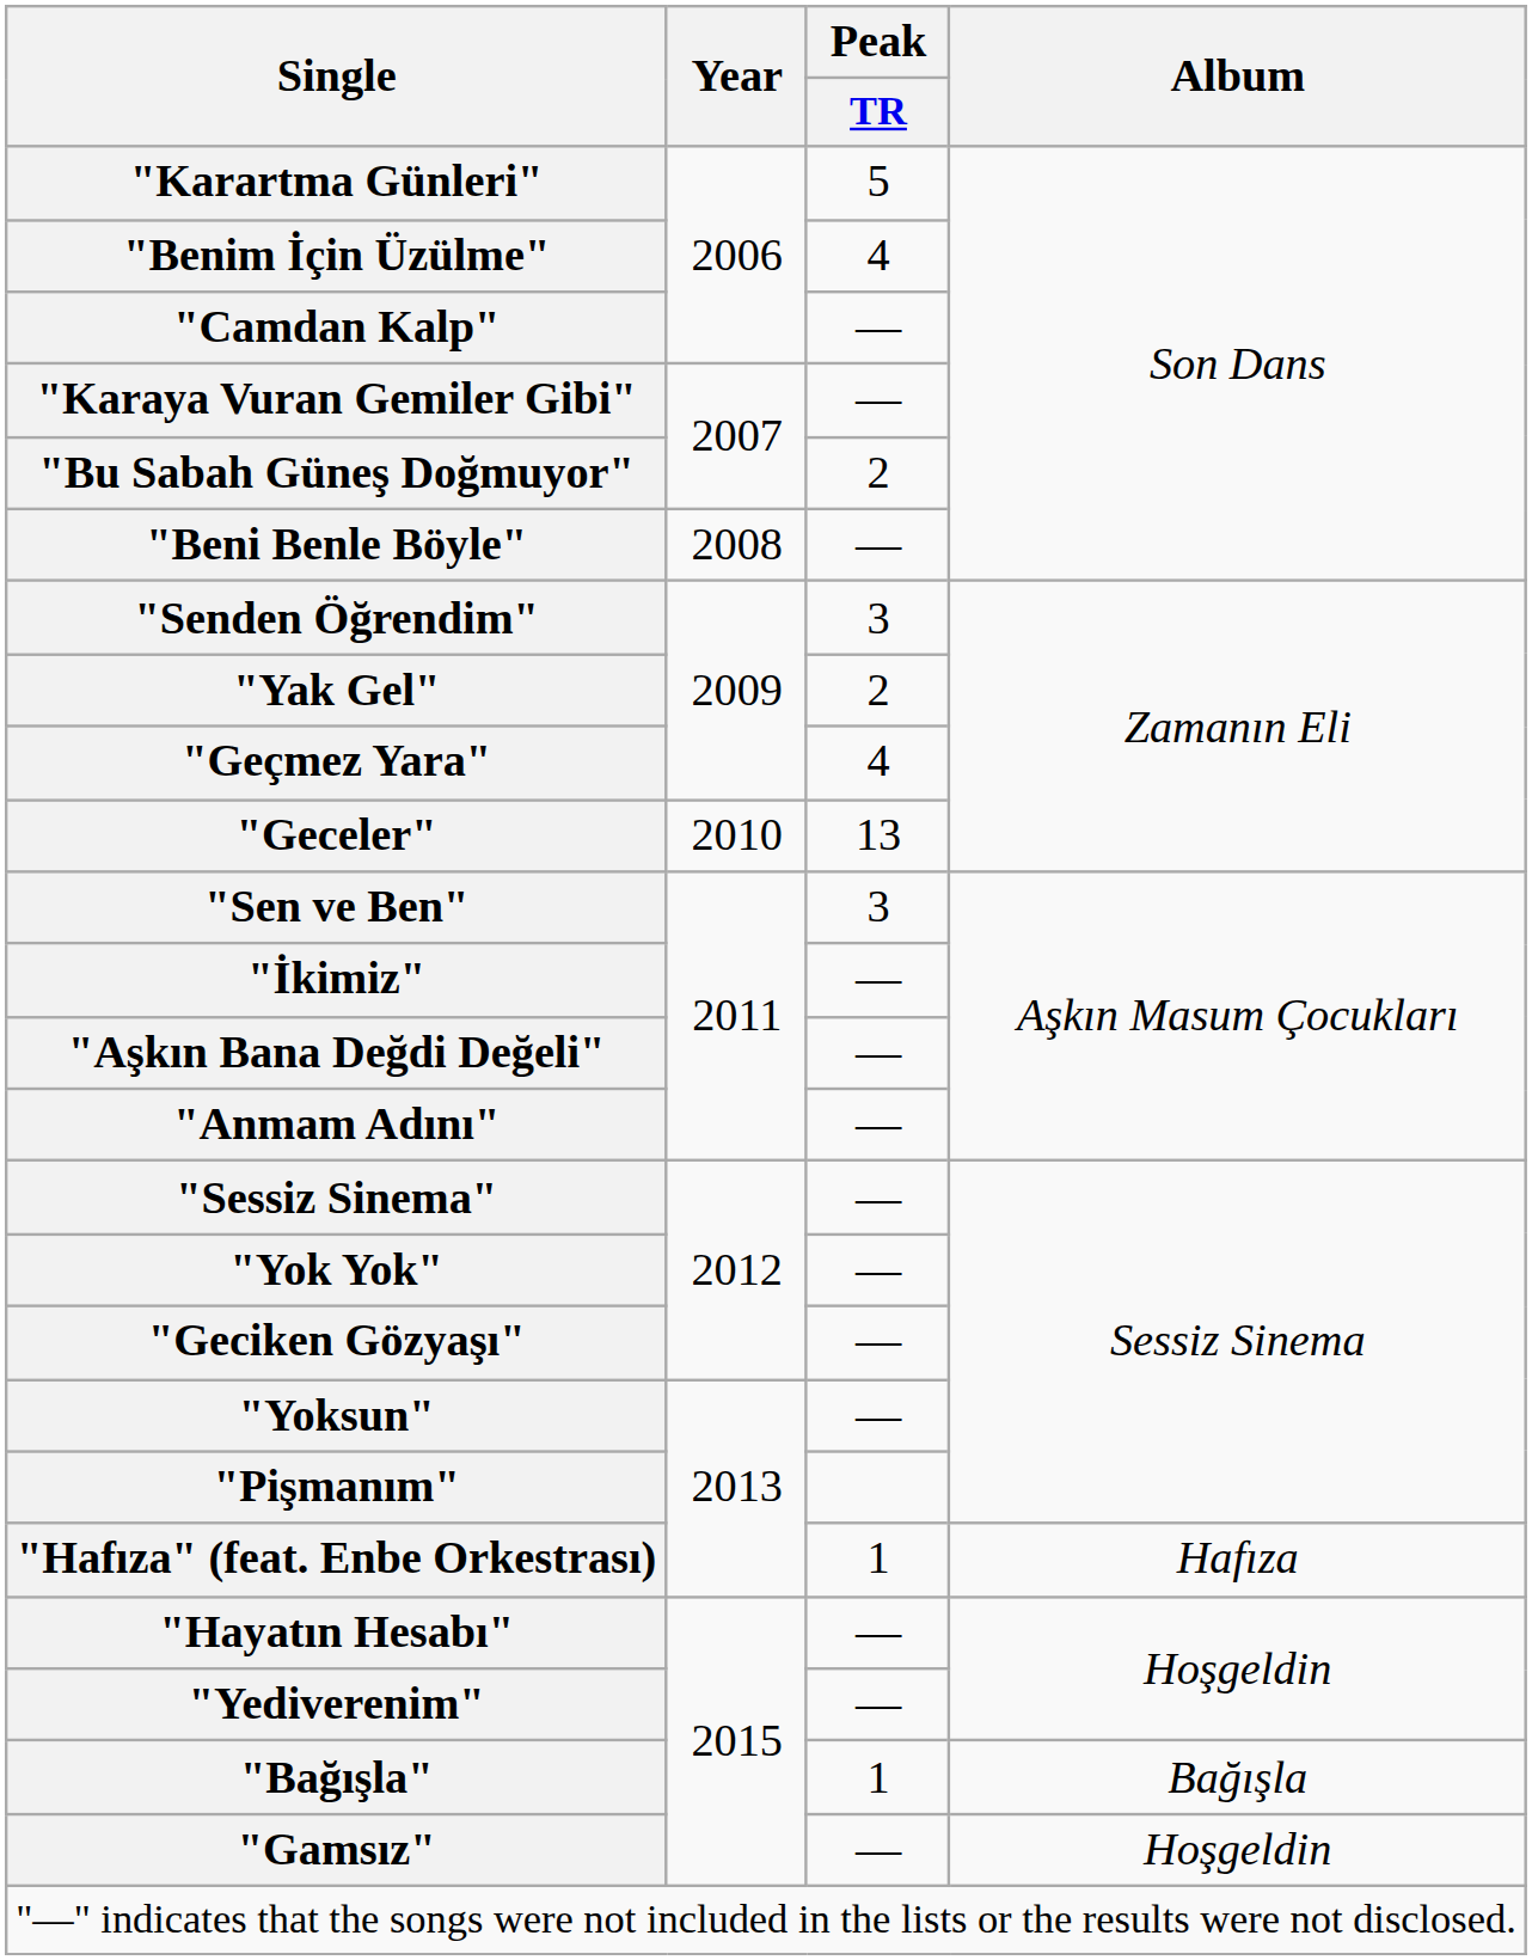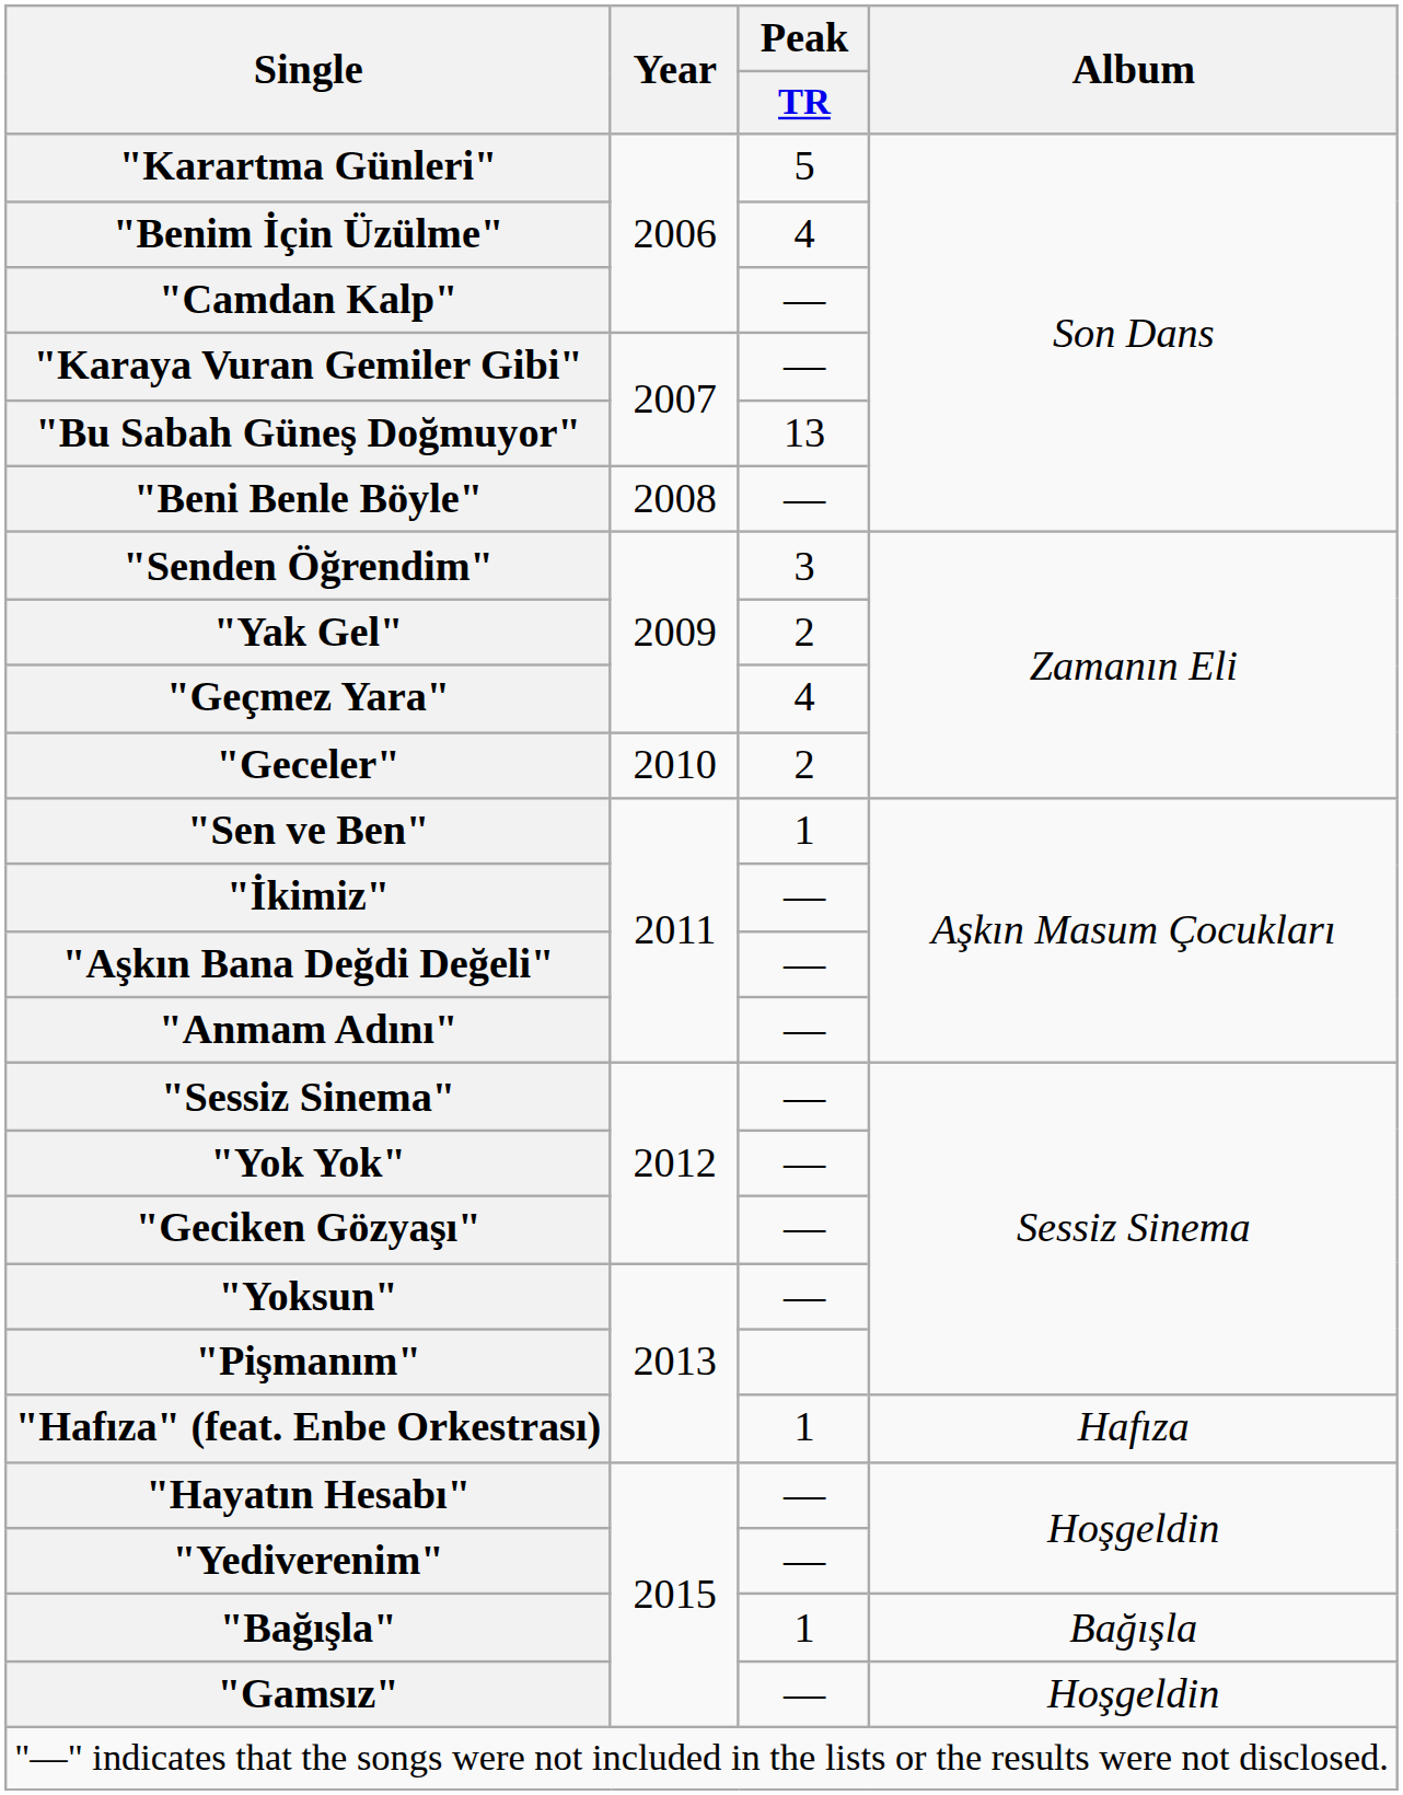"Bu Sabah Güneş Doğmuyor" | Peak / TR: 2 -> 13
"Geceler" | Peak / TR: 13 -> 2
"Sen ve Ben" | Peak / TR: 3 -> 1
